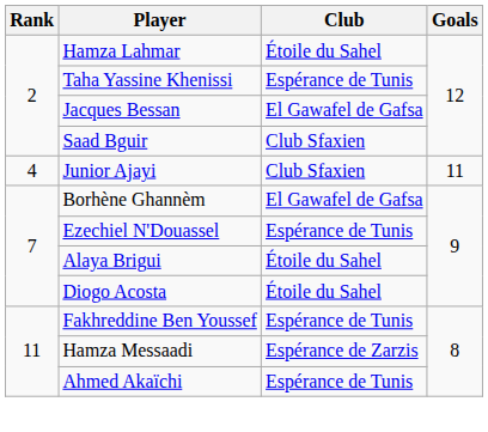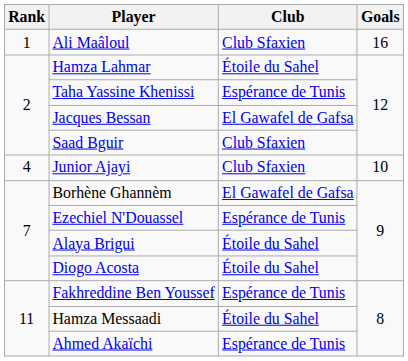+ row: 1 | Ali Maâloul | Club Sfaxien | 16
Junior Ajayi | Goals: 11 -> 10
Hamza Messaadi | Club: Espérance de Zarzis -> Étoile du Sahel
